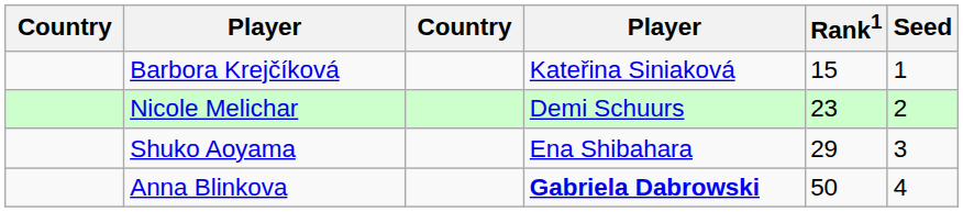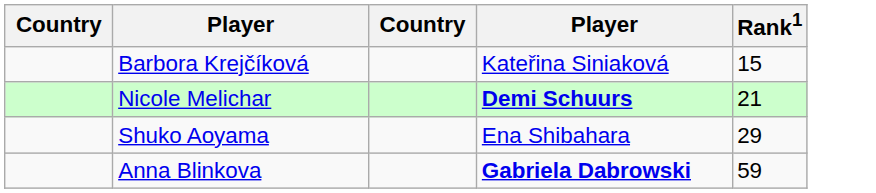- column: Seed | 1 | 2 | 3 | 4
Nicole Melichar | column 4: normal -> bold
Nicole Melichar | Rank1: 23 -> 21
Anna Blinkova | Rank1: 50 -> 59
